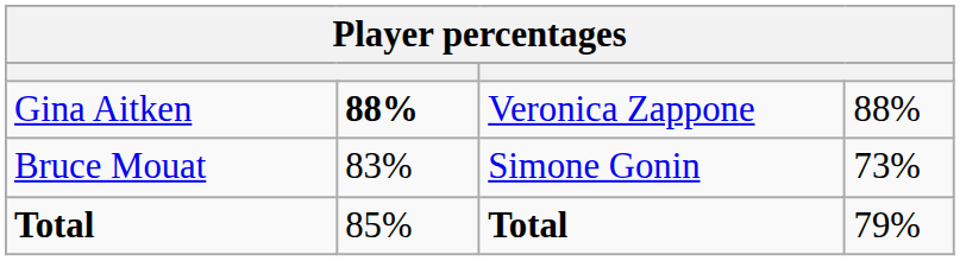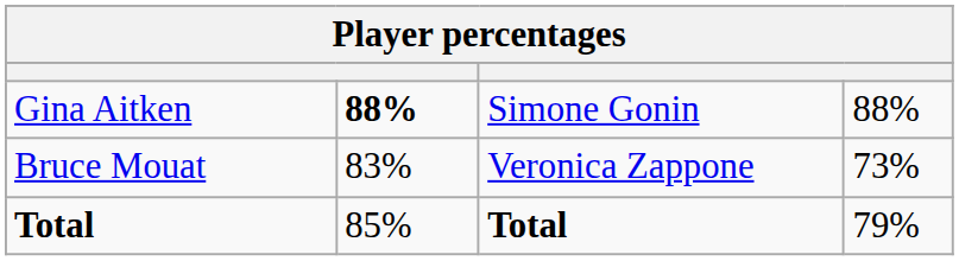Gina Aitken | column 3: Veronica Zappone -> Simone Gonin
Bruce Mouat | column 3: Simone Gonin -> Veronica Zappone
